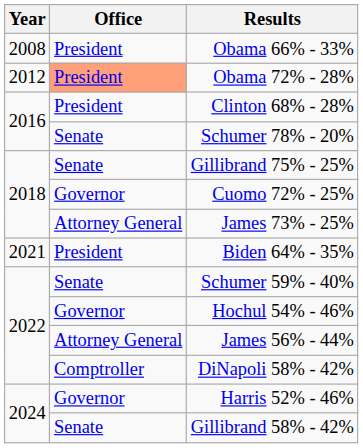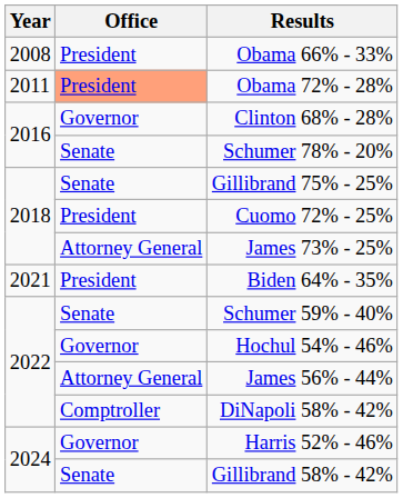Obama 72% - 28% | Year: 2012 -> 2011
Clinton 68% - 28% | Office: President -> Governor
Cuomo 72% - 25% | Office: Governor -> President
